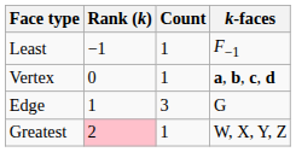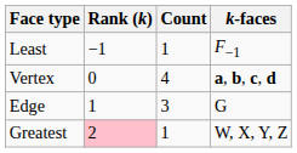Vertex | Count: 1 -> 4
